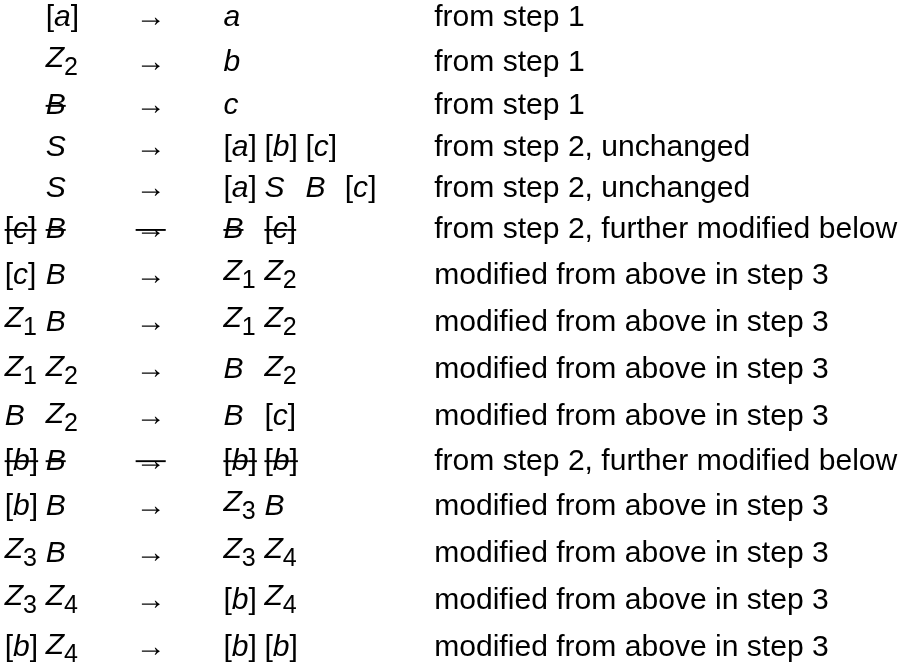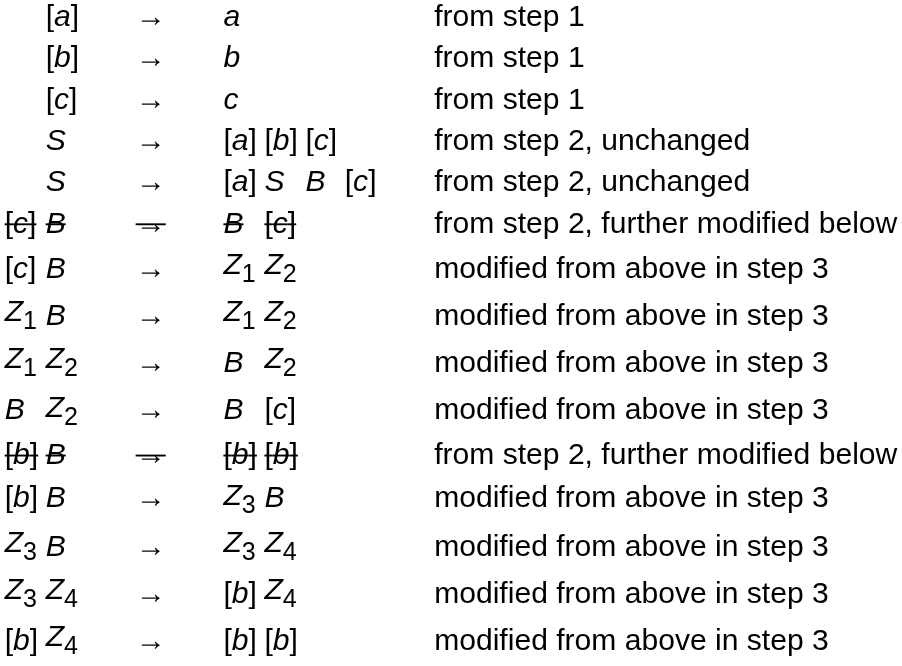b | column 2: Z2 -> [b]
c | column 2: B -> [c]
